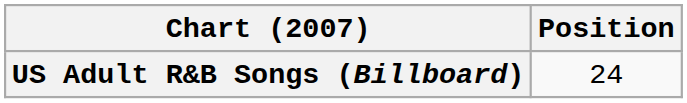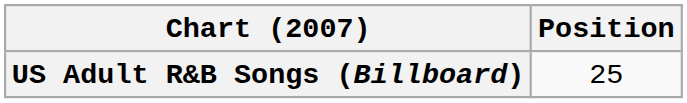US Adult R&B Songs (Billboard) | Position: 24 -> 25
